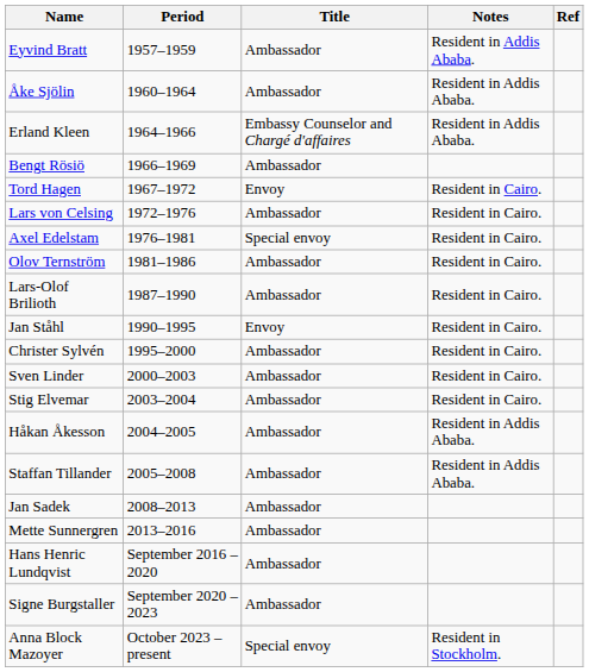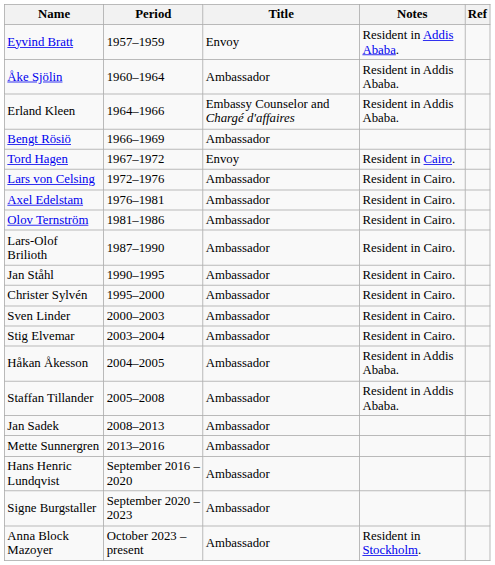Eyvind Bratt | Title: Ambassador -> Envoy
Axel Edelstam | Title: Special envoy -> Ambassador
Jan Ståhl | Title: Envoy -> Ambassador
Anna Block Mazoyer | Title: Special envoy -> Ambassador
